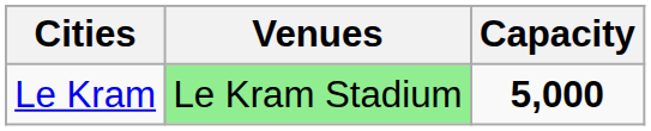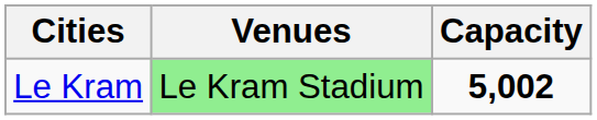Le Kram | Capacity: 5,000 -> 5,002
